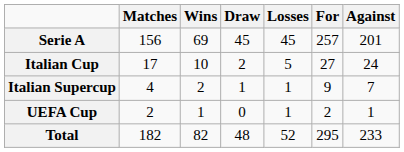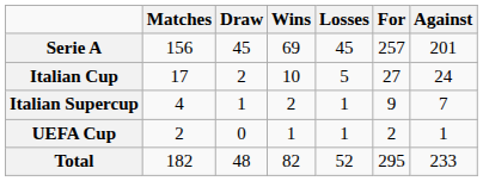columns swapped: Wins <-> Draw
